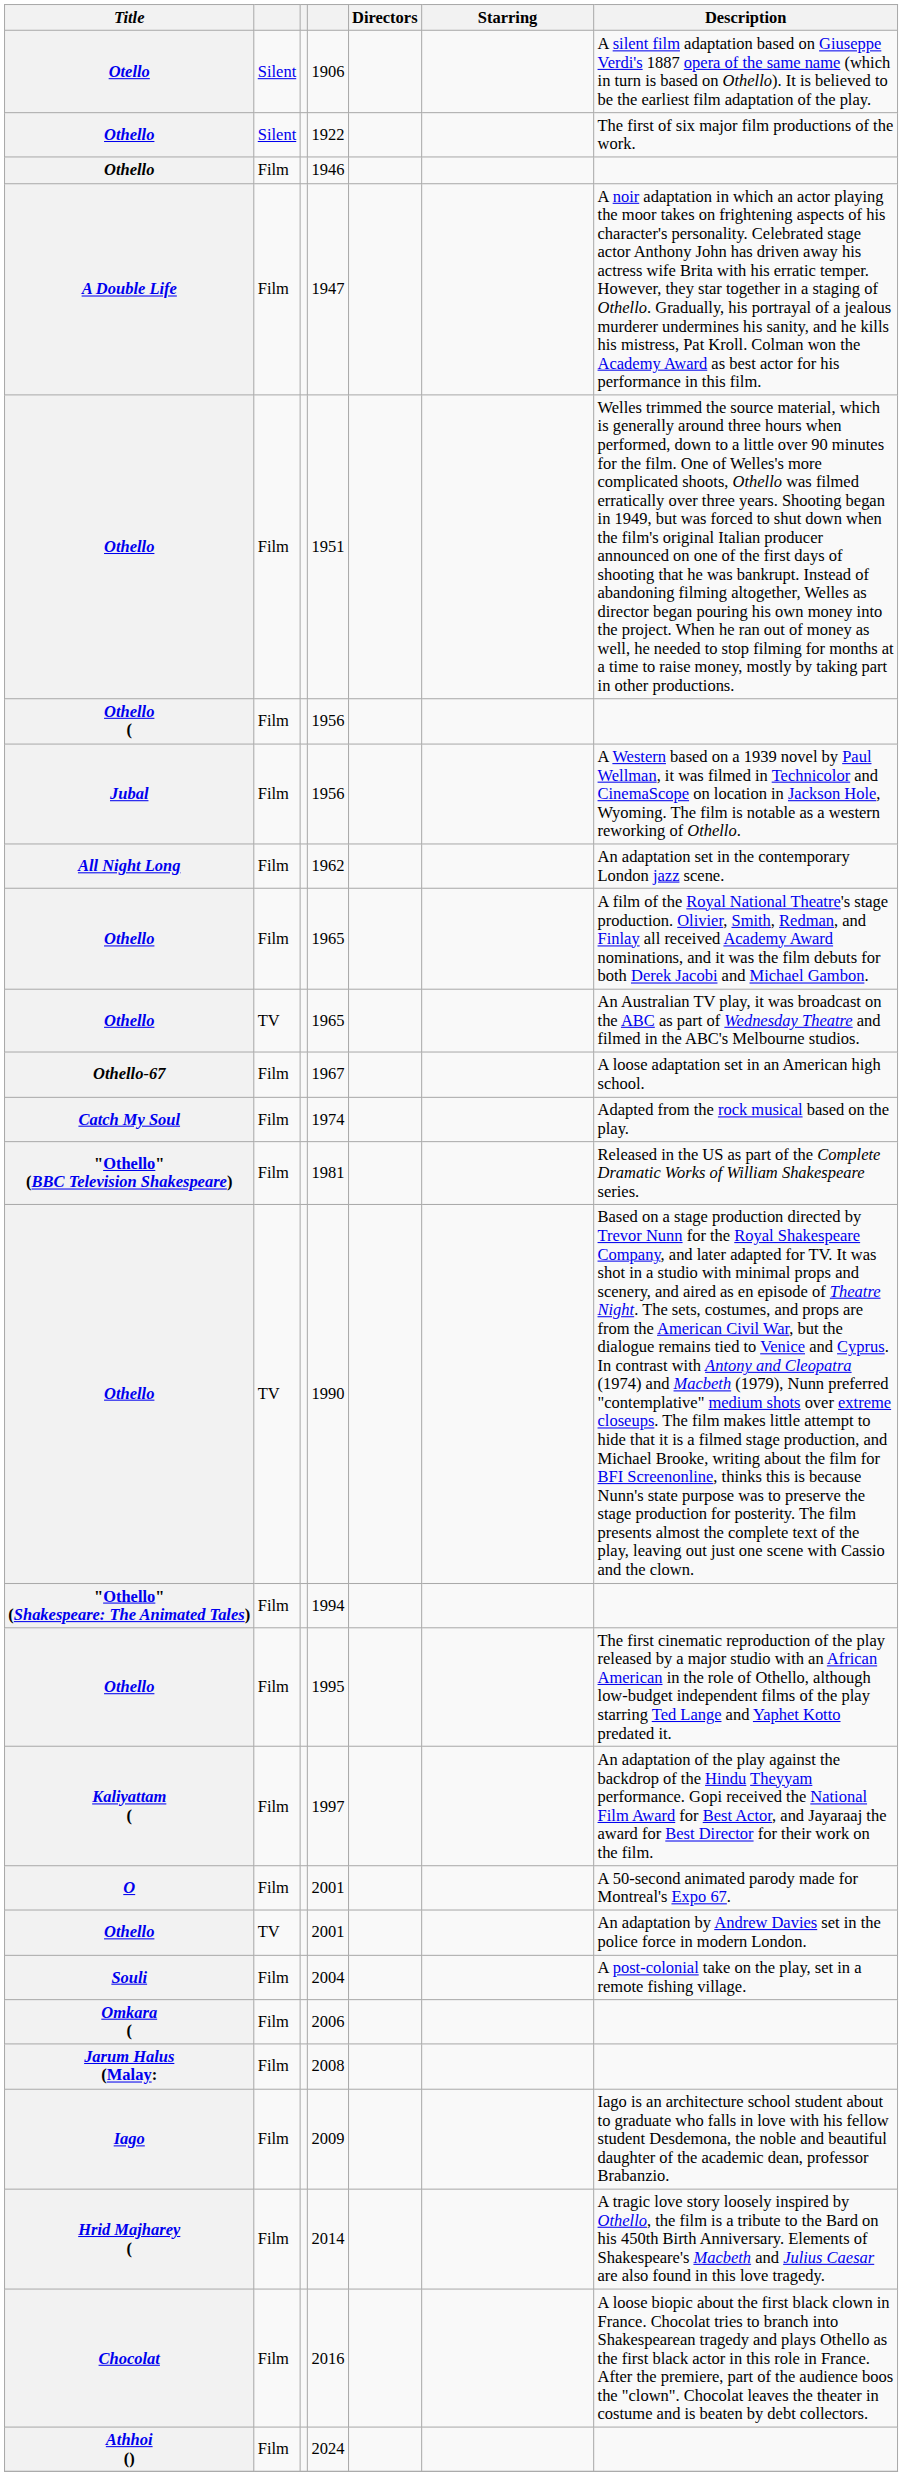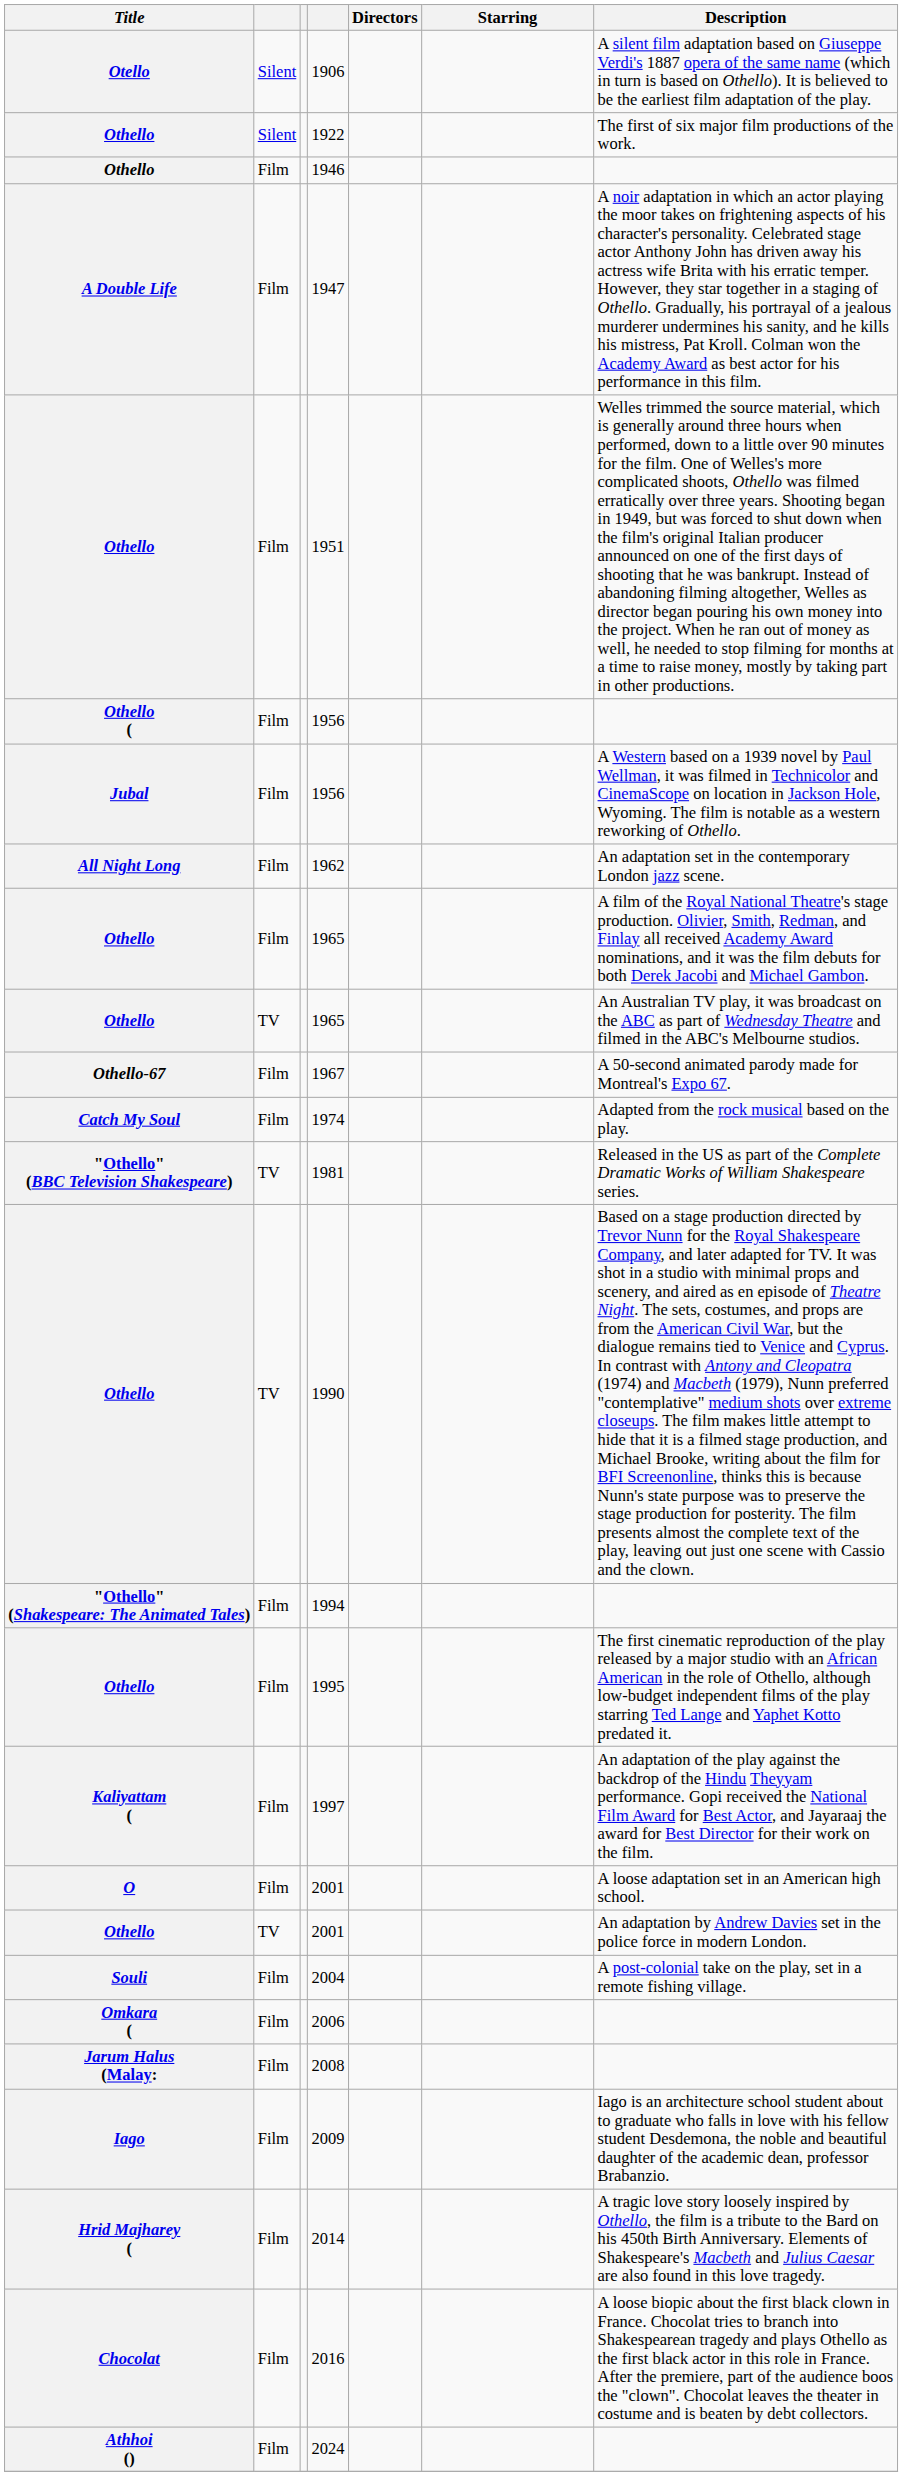1967 | Description: A loose adaptation set in an American high school. -> A 50-second animated parody made for Montreal's Expo 67.
1981 | column 2: Film -> TV
O / 2001 | Description: A 50-second animated parody made for Montreal's Expo 67. -> A loose adaptation set in an American high school.
